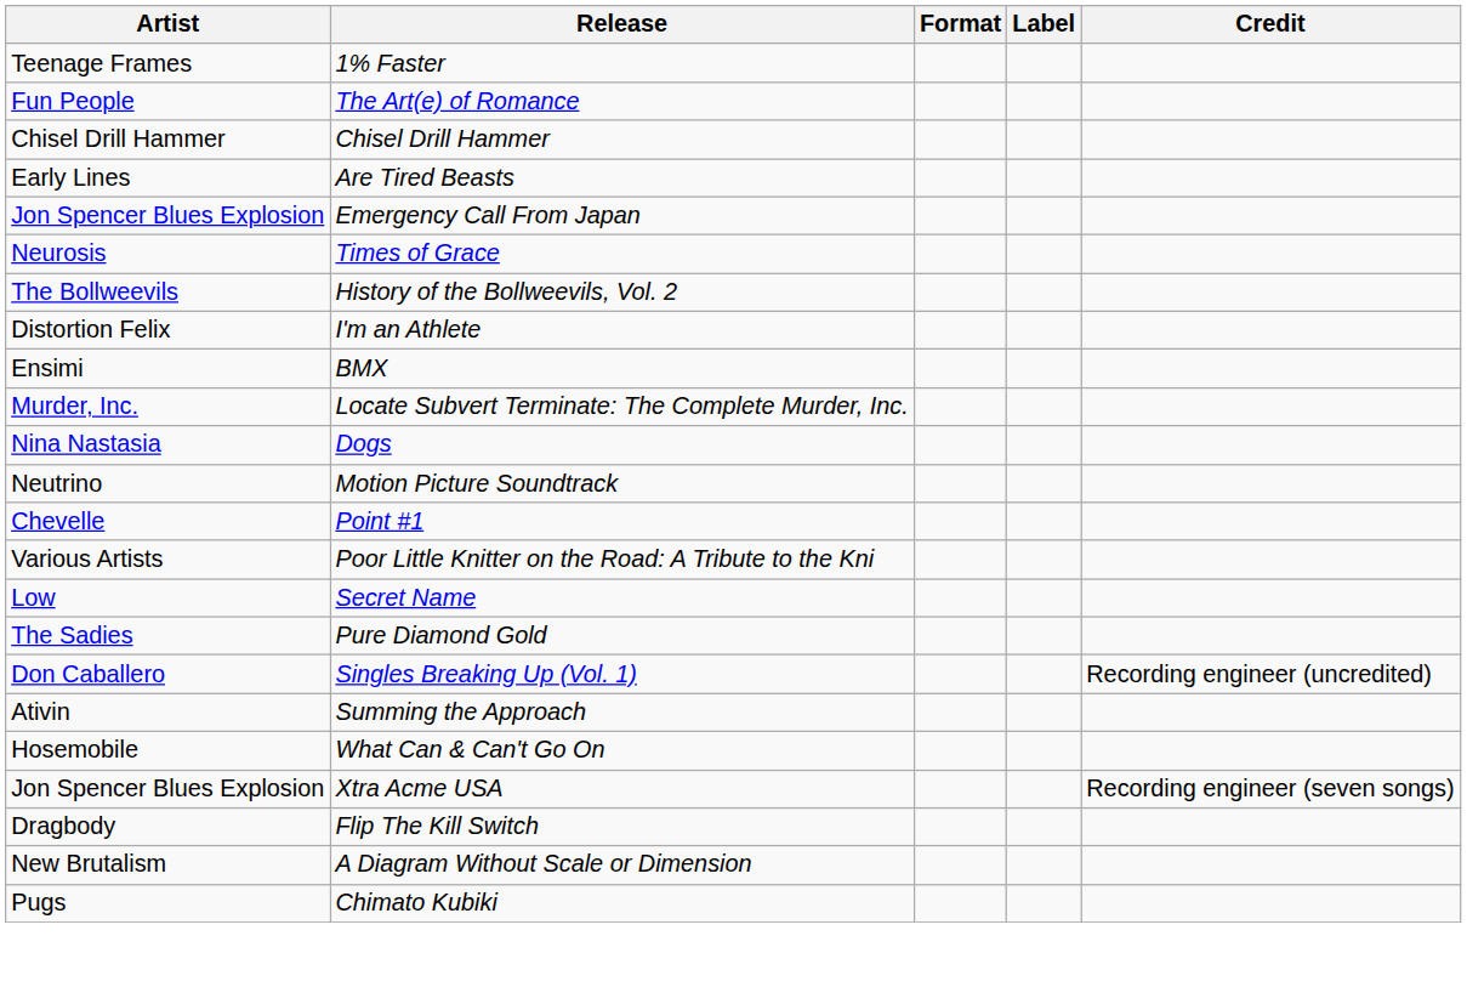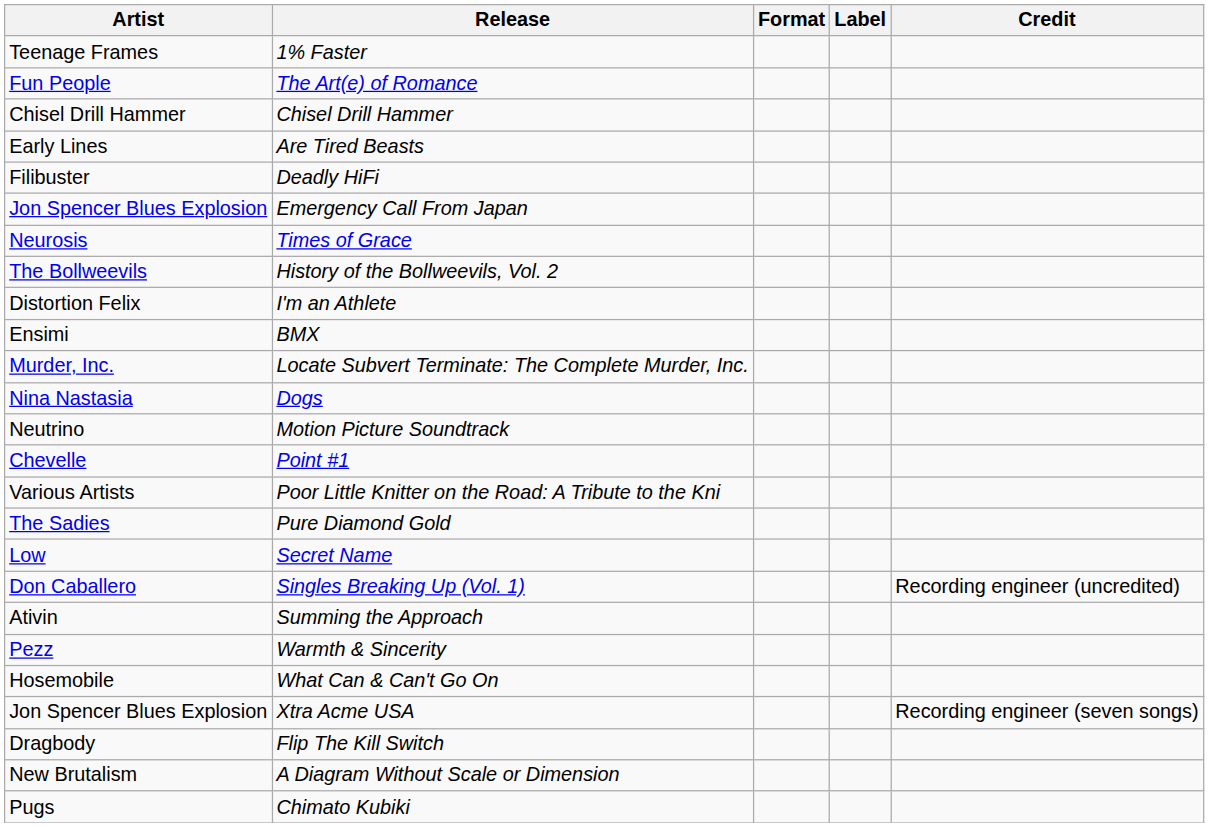+ row: Filibuster | Deadly HiFi
rows swapped: Pure Diamond Gold <-> Secret Name
+ row: Pezz | Warmth & Sincerity
